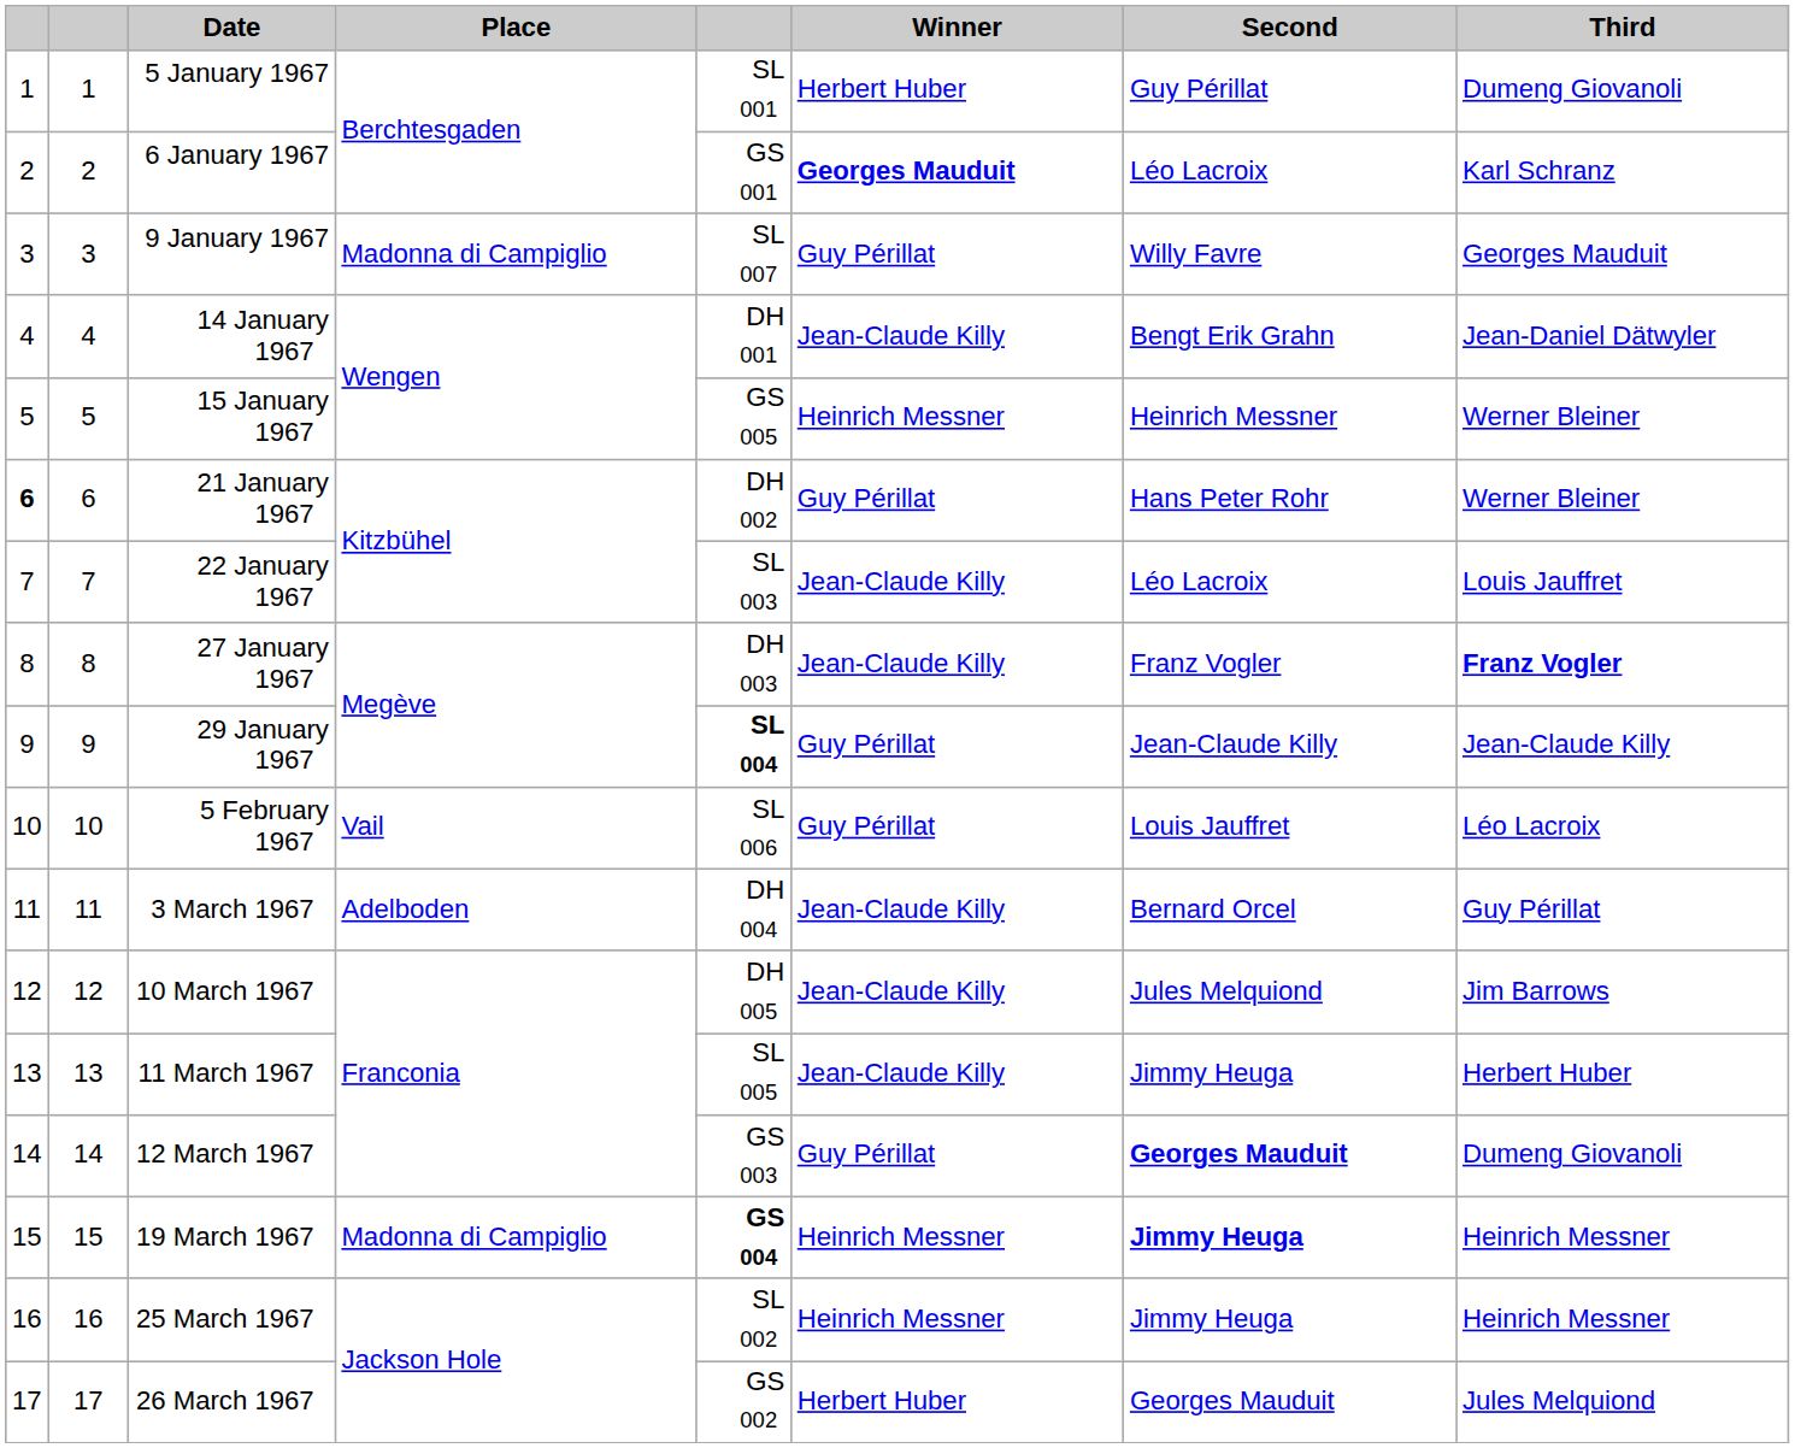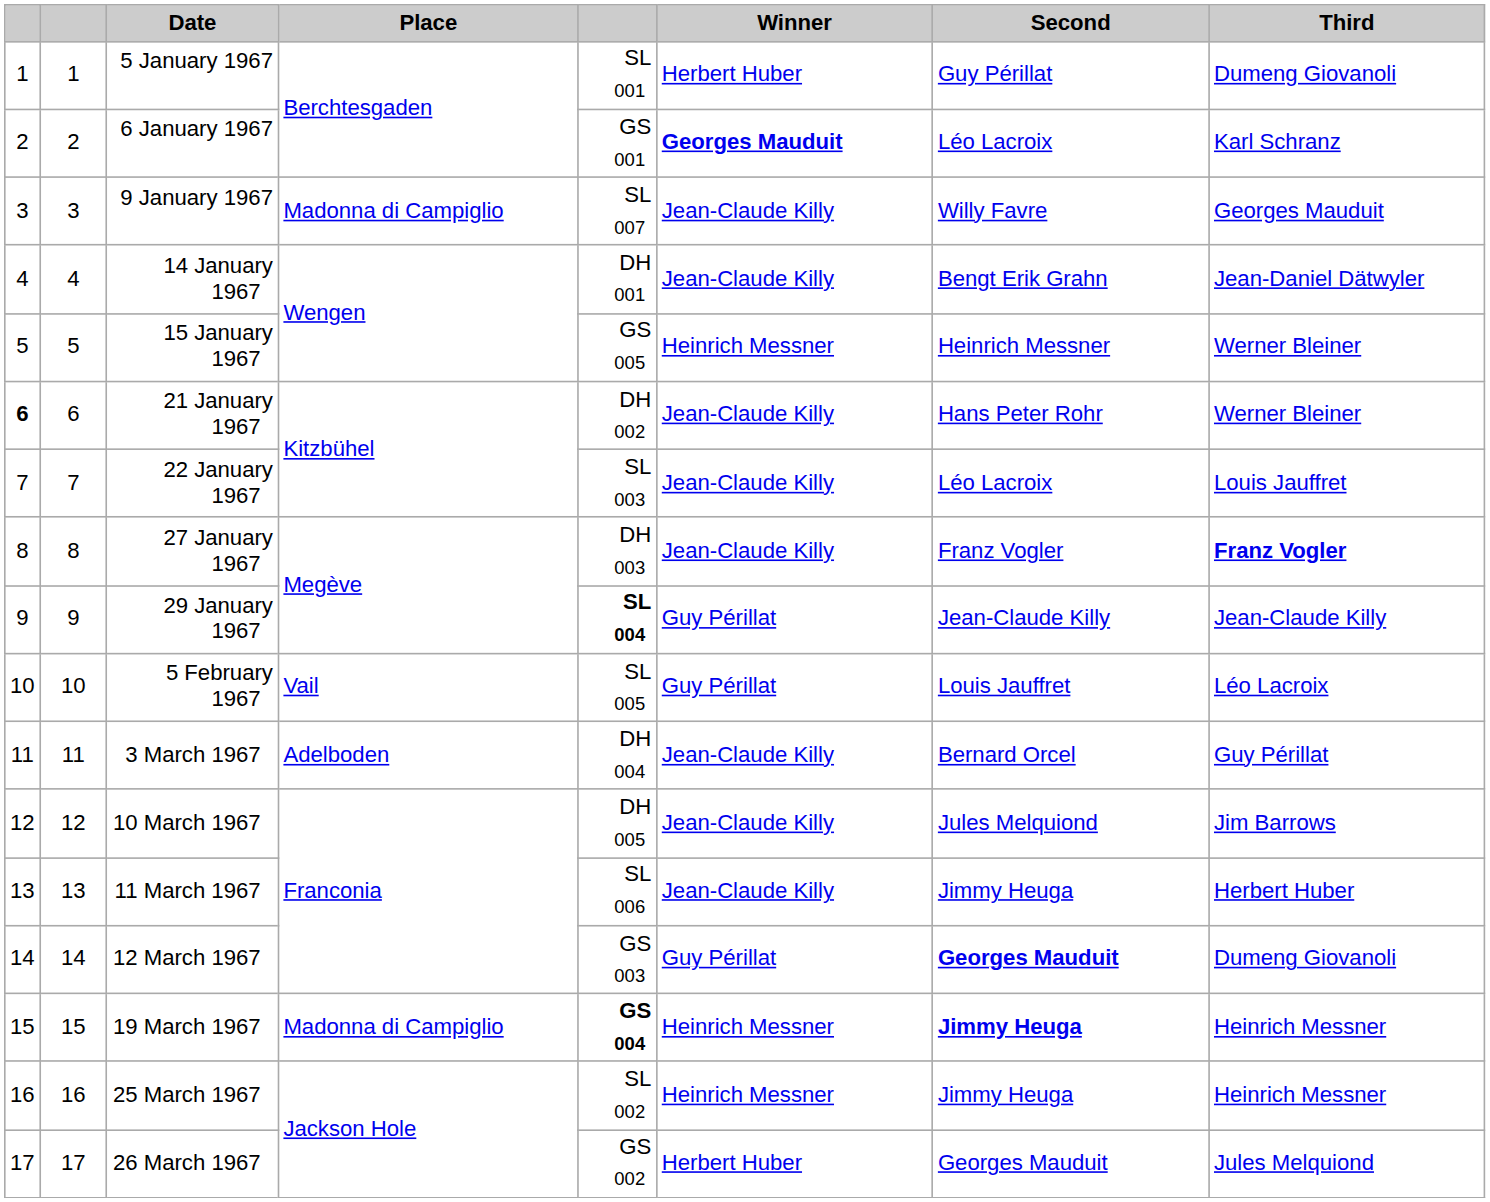9 January 1967 | Winner: Guy Périllat -> Jean-Claude Killy
21 January 1967 | Winner: Guy Périllat -> Jean-Claude Killy
5 February 1967 | column 5: SL 006 -> SL 005
11 March 1967 | column 5: SL 005 -> SL 006
